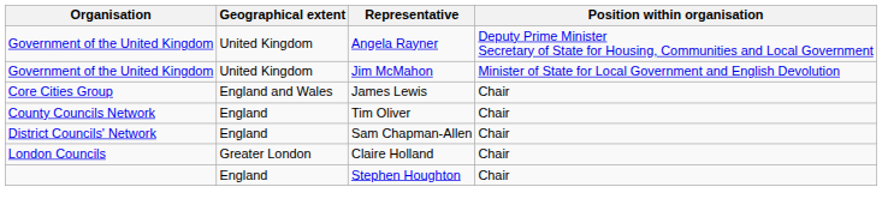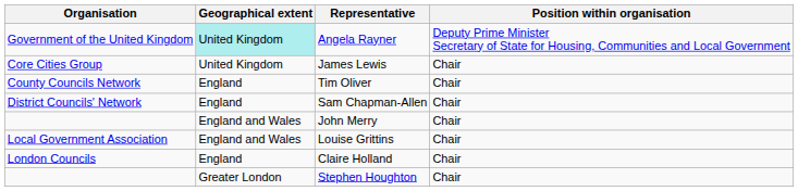Angela Rayner | Geographical extent: no background -> paleturquoise background
- row: Government of the United Kingdom | United Kingdom | Jim McMahon | Minister of State for Local Government and English Devolution
James Lewis | Geographical extent: England and Wales -> United Kingdom
+ row: England and Wales | John Merry | Chair
+ row: Local Government Association | England and Wales | Louise Grittins | Chair
Claire Holland | Geographical extent: Greater London -> England
Stephen Houghton | Geographical extent: England -> Greater London
